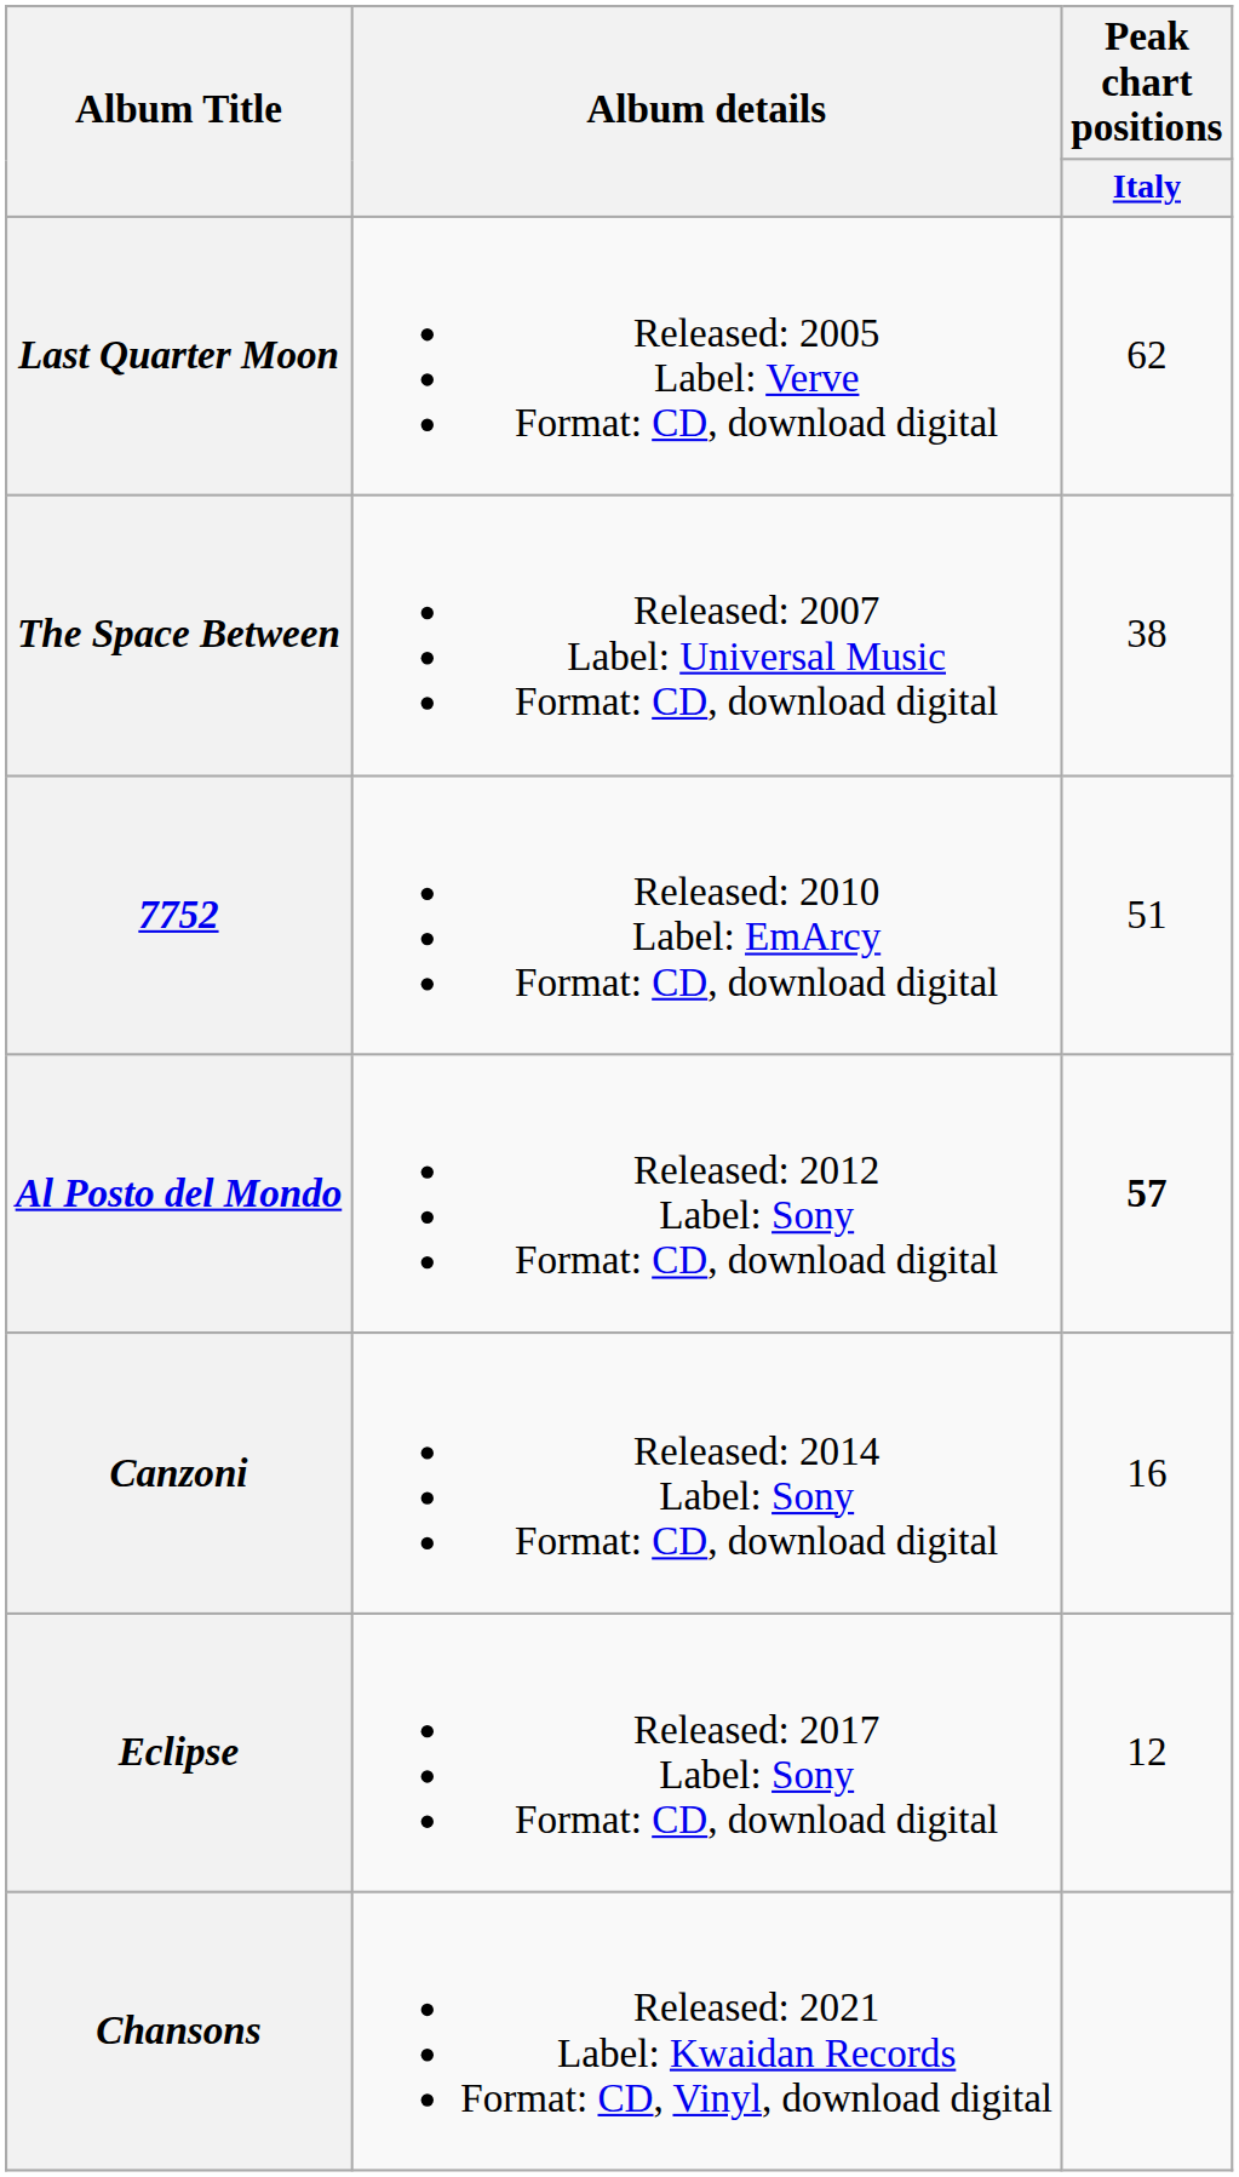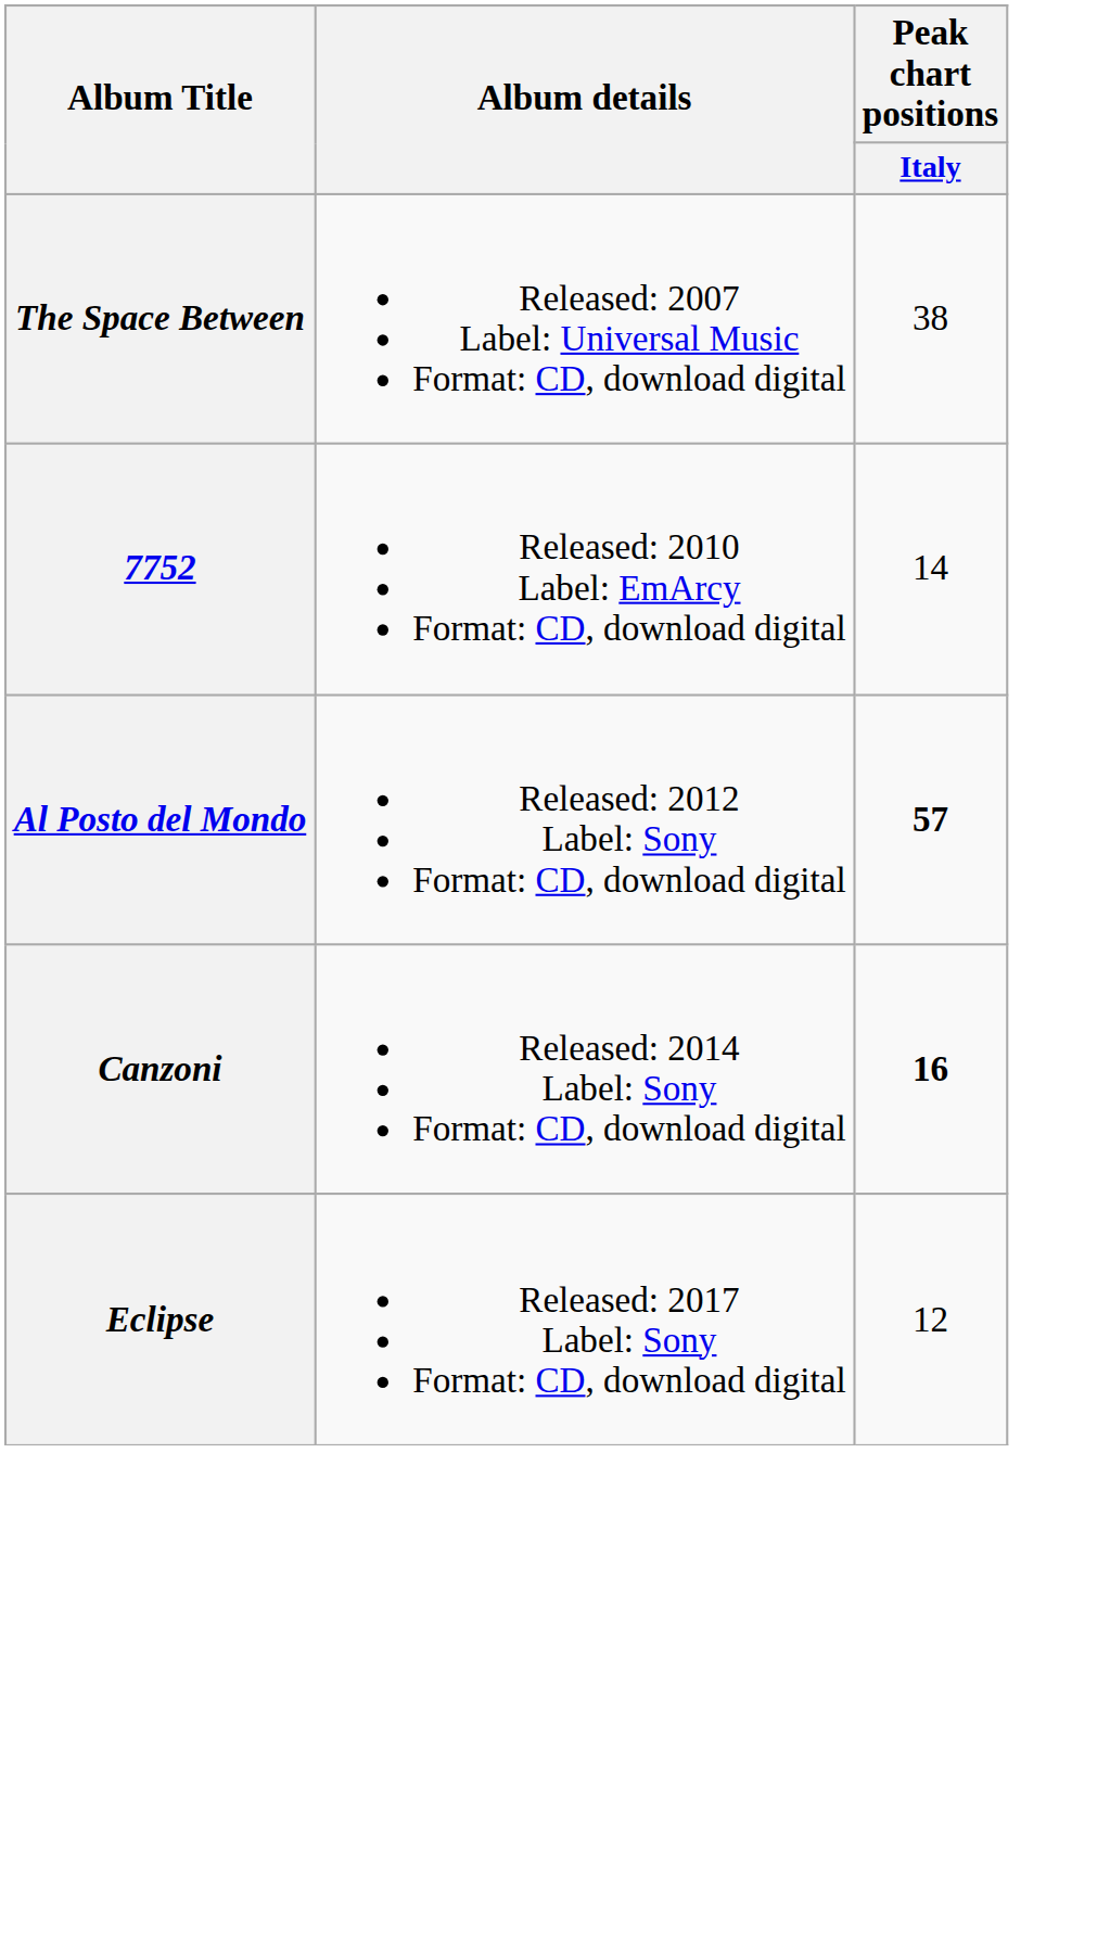- row: Last Quarter Moon | Released: 2005 Label: Verve Format: CD, download digital | 62
7752 | Peak chart positions / Italy: 51 -> 14
Canzoni | Peak chart positions / Italy: normal -> bold
- row: Chansons | Released: 2021 Label: Kwaidan Records Format: CD, Vinyl, download digital
